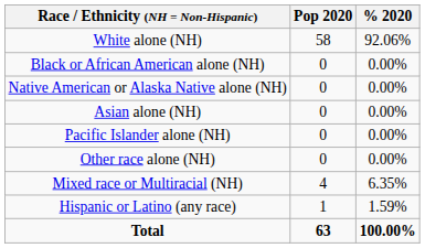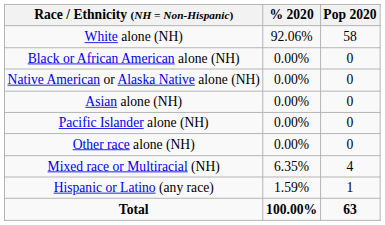columns swapped: Pop 2020 <-> % 2020
